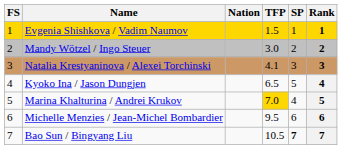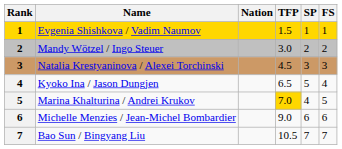columns swapped: Rank <-> FS
Natalia Krestyaninova / Alexei Torchinski | TFP: 4.1 -> 4.5
Michelle Menzies / Jean-Michel Bombardier | TFP: 9.5 -> 9.0
Bao Sun / Bingyang Liu | SP: bold -> normal
